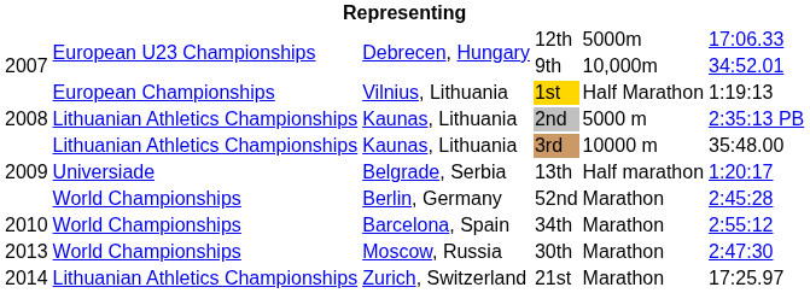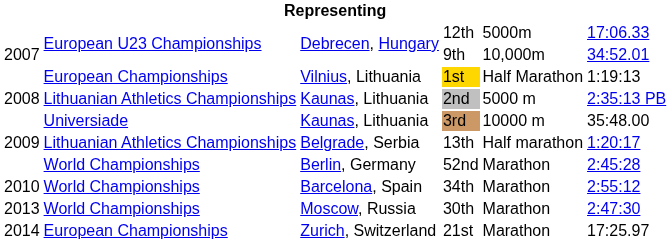3rd | column 2: Lithuanian Athletics Championships -> Universiade
13th | column 2: Universiade -> Lithuanian Athletics Championships
21st | column 2: Lithuanian Athletics Championships -> European Championships
